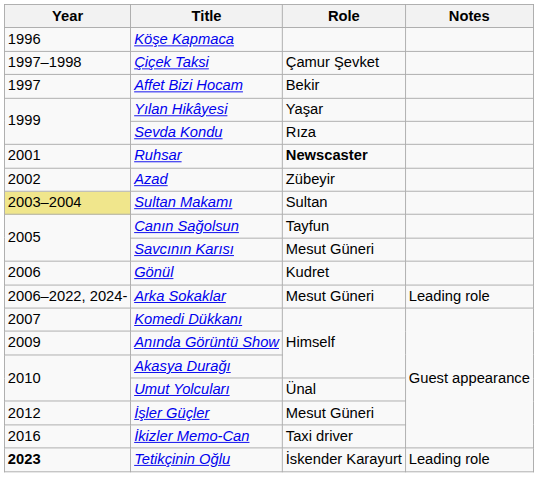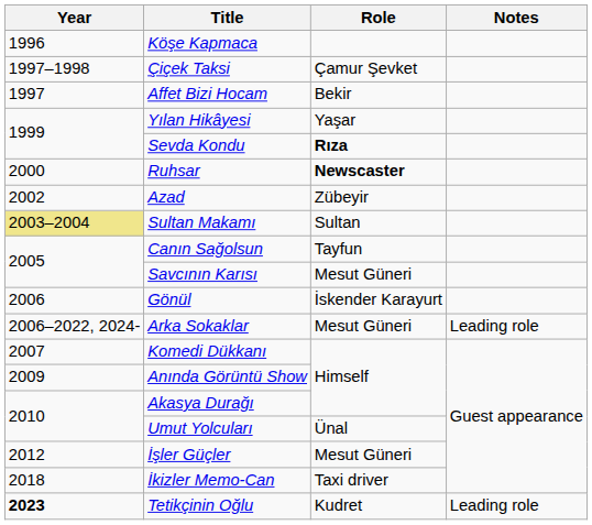Sevda Kondu | Role: normal -> bold
Ruhsar | Year: 2001 -> 2000
Gönül | Role: Kudret -> İskender Karayurt
İkizler Memo-Can | Year: 2016 -> 2018
Tetikçinin Oğlu | Role: İskender Karayurt -> Kudret
